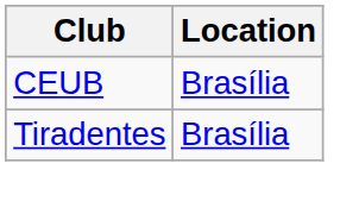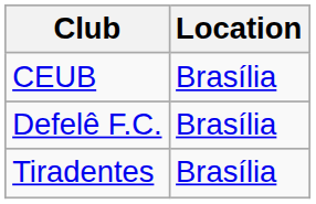+ row: Defelê F.C. | Brasília
